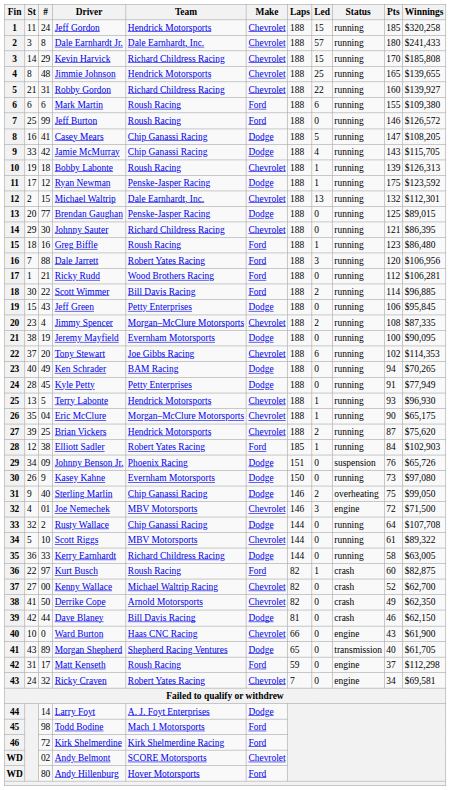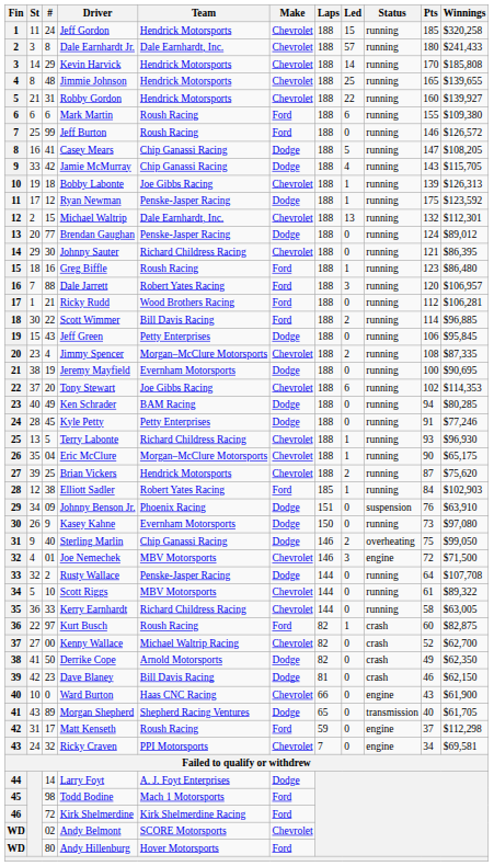Kevin Harvick | Team: Richard Childress Racing -> Hendrick Motorsports
Kevin Harvick | Led: 15 -> 14
Robby Gordon | Team: Richard Childress Racing -> Hendrick Motorsports
Bobby Labonte | Team: Roush Racing -> Joe Gibbs Racing
Brendan Gaughan | Pts: 125 -> 124
Brendan Gaughan | Winnings: $89,015 -> $89,012
Dale Jarrett | Winnings: $106,956 -> $106,957
Jeremy Mayfield | Winnings: $90,095 -> $90,695
Ken Schrader | Winnings: $70,265 -> $80,285
Kyle Petty | Winnings: $77,949 -> $77,246
Terry Labonte | Team: Hendrick Motorsports -> Richard Childress Racing
Johnny Benson Jr. | Winnings: $65,726 -> $63,910
Rusty Wallace | Team: Chip Ganassi Racing -> Penske-Jasper Racing
Kerry Earnhardt | Make: Dodge -> Chevrolet
Derrike Cope | Make: Chevrolet -> Dodge
Dave Blaney | #: 44 -> 23
Ricky Craven | Team: Robert Yates Racing -> PPI Motorsports
